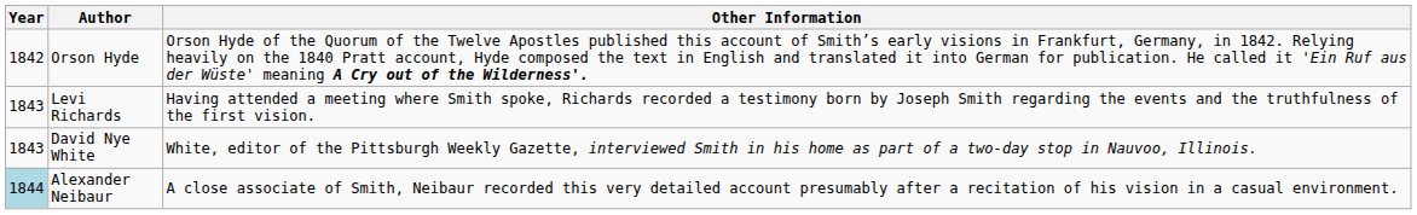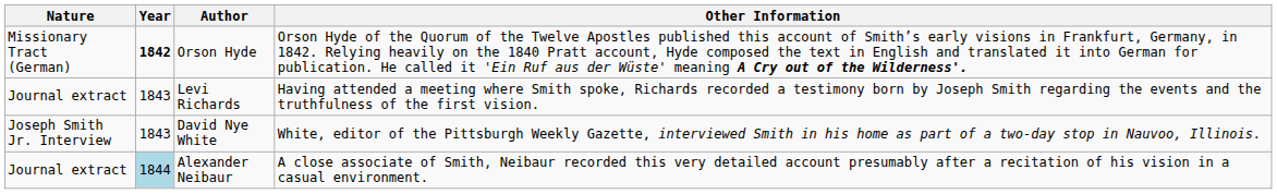+ column: Nature | Missionary Tract (German) | Journal extract | Joseph Smith Jr. Interview | Journal extract
Orson Hyde | Year: normal -> bold
